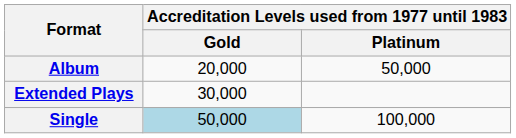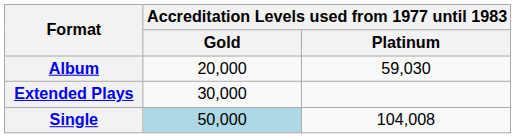Album | Accreditation Levels used from 1977 until 1983 / Platinum: 50,000 -> 59,030
Single | Accreditation Levels used from 1977 until 1983 / Platinum: 100,000 -> 104,008
